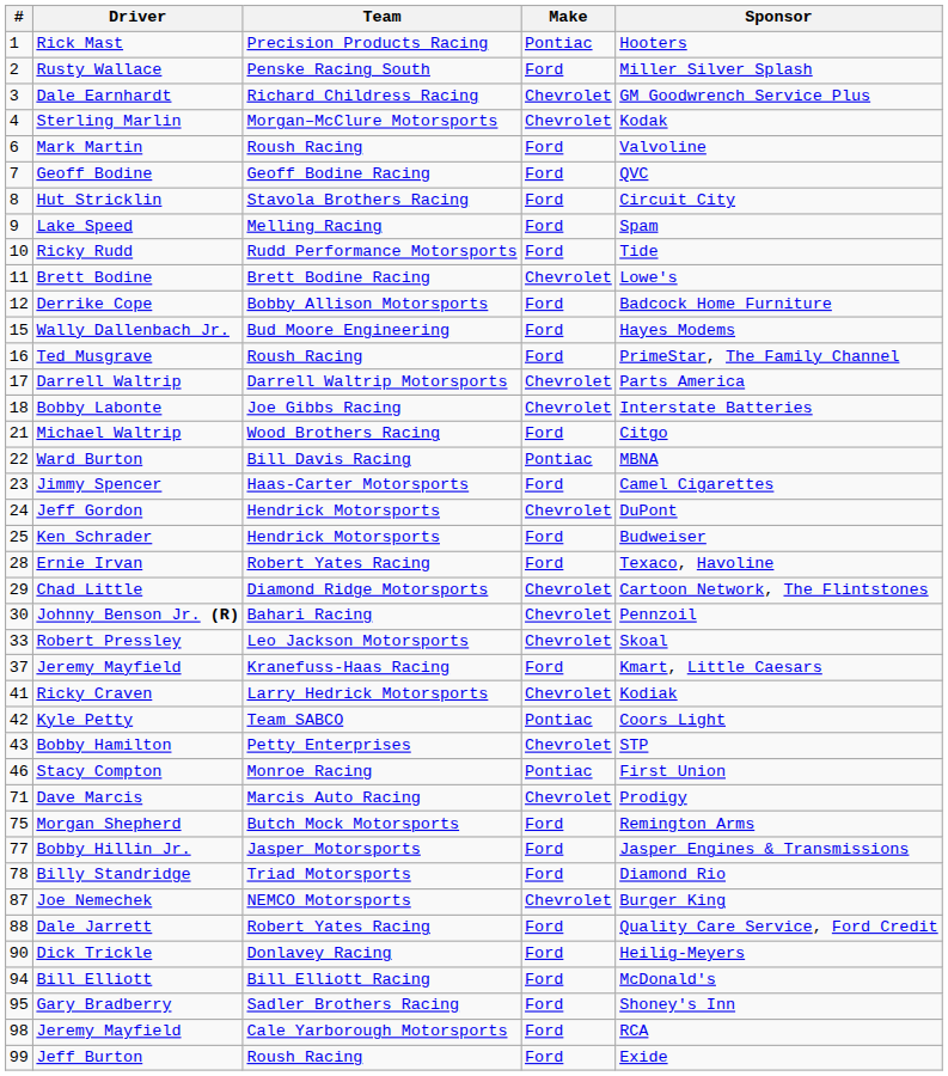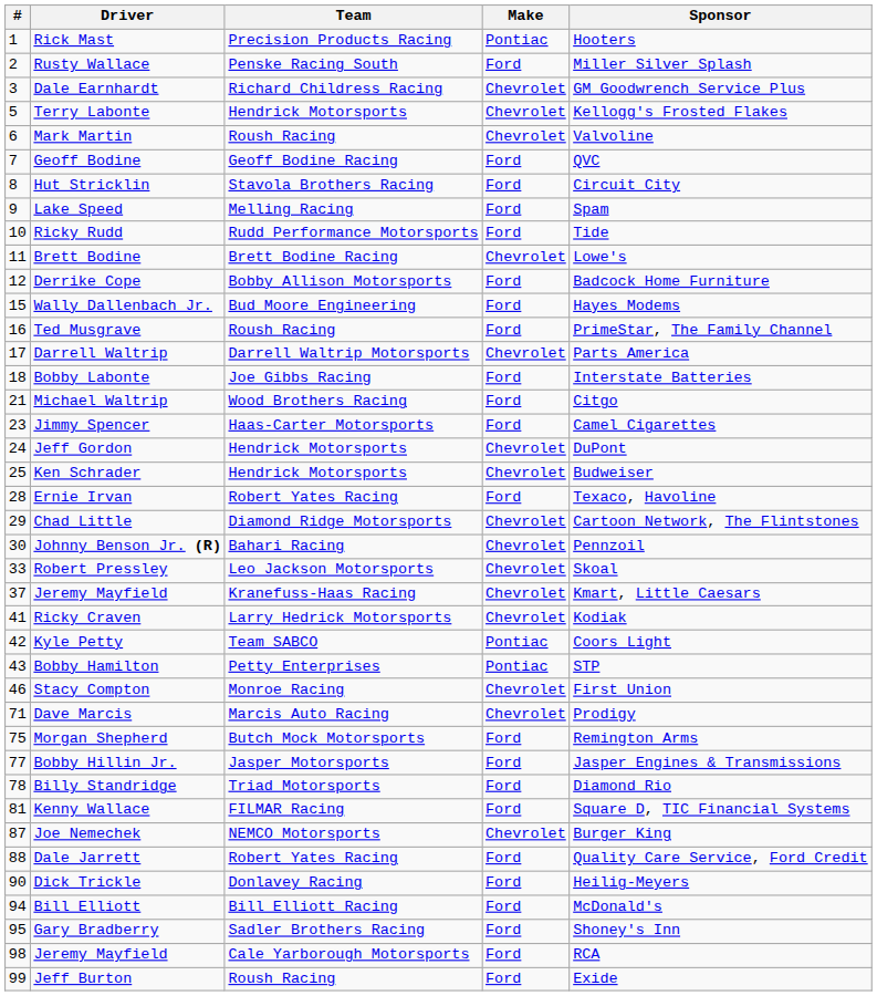- row: 4 | Sterling Marlin | Morgan–McClure Motorsports | Chevrolet | Kodak
+ row: 5 | Terry Labonte | Hendrick Motorsports | Chevrolet | Kellogg's Frosted Flakes
Mark Martin | Make: Ford -> Chevrolet
Bobby Labonte | Make: Chevrolet -> Ford
- row: 22 | Ward Burton | Bill Davis Racing | Pontiac | MBNA
Ken Schrader | Make: Ford -> Chevrolet
37 / Jeremy Mayfield | Make: Ford -> Chevrolet
Bobby Hamilton | Make: Chevrolet -> Pontiac
Stacy Compton | Make: Pontiac -> Chevrolet
+ row: 81 | Kenny Wallace | FILMAR Racing | Ford | Square D, TIC Financial Systems
